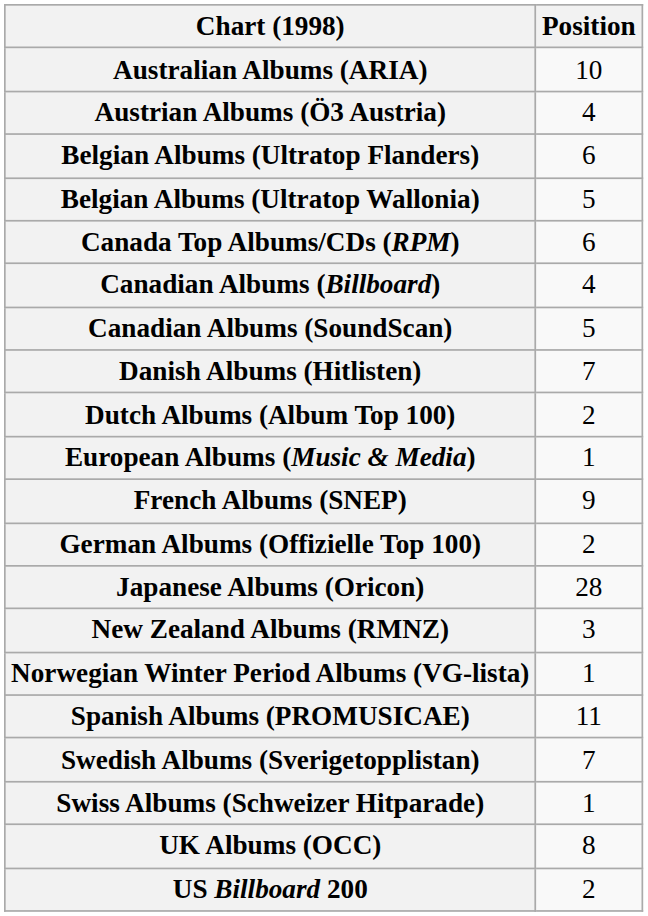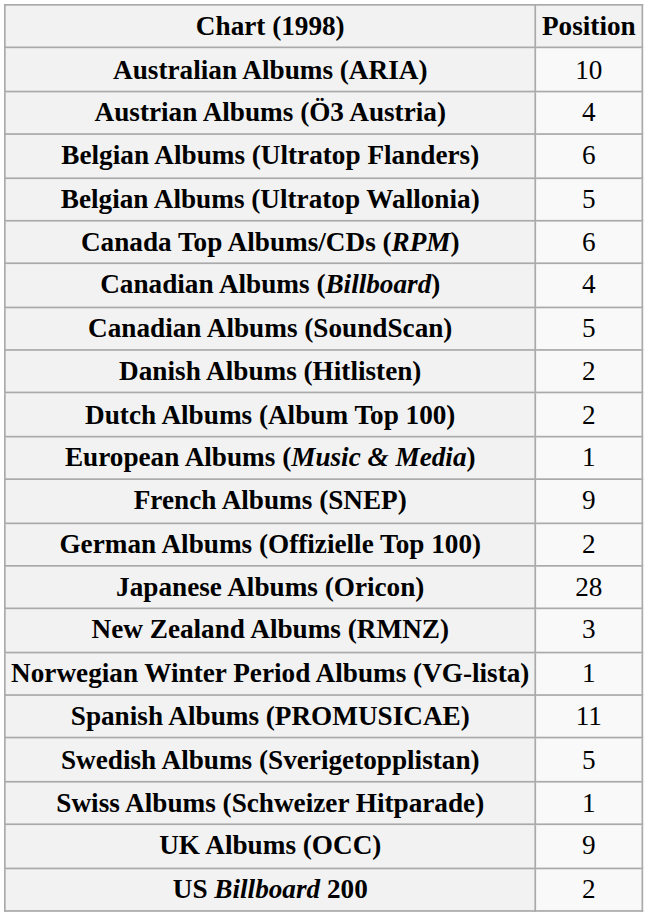Danish Albums (Hitlisten) | Position: 7 -> 2
Swedish Albums (Sverigetopplistan) | Position: 7 -> 5
UK Albums (OCC) | Position: 8 -> 9
